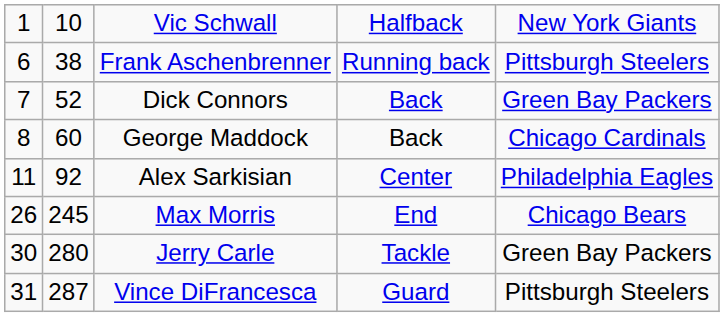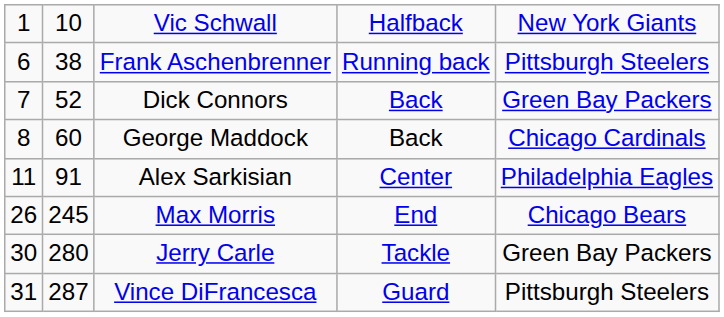Alex Sarkisian | column 2: 92 -> 91
